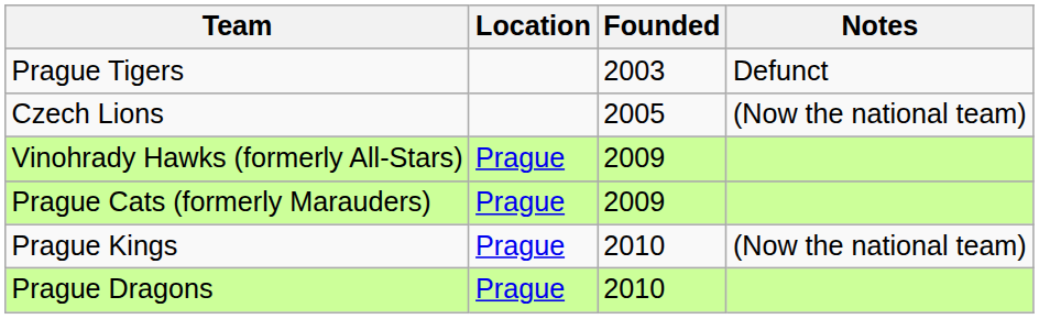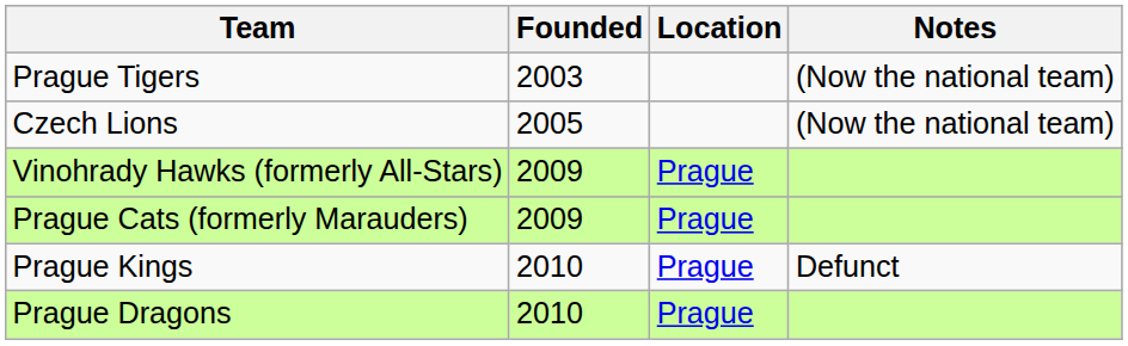columns swapped: Location <-> Founded
Prague Tigers | Notes: Defunct -> (Now the national team)
Prague Kings | Notes: (Now the national team) -> Defunct
